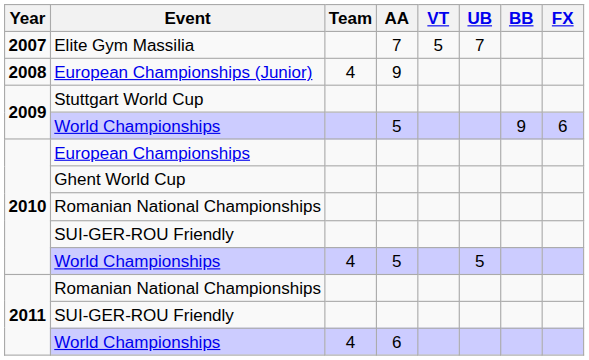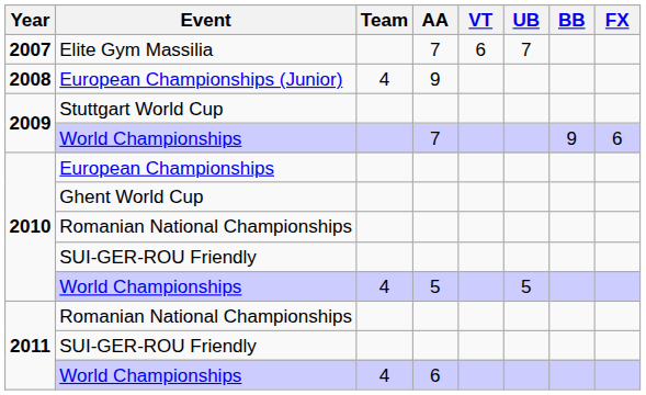Elite Gym Massilia | VT: 5 -> 6
2009 / World Championships | AA: 5 -> 7
